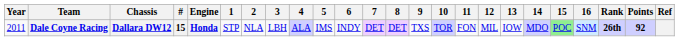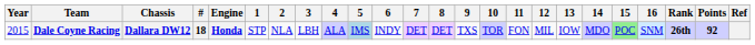Dale Coyne Racing | Year: 2011 -> 2015
Dale Coyne Racing | #: 15 -> 18
Dale Coyne Racing | 5: no background -> lightblue background
